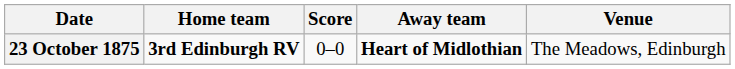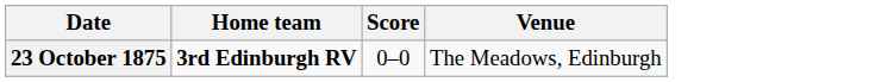- column: Away team | Heart of Midlothian
